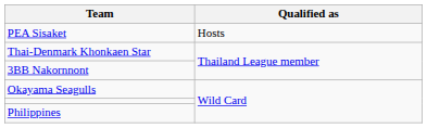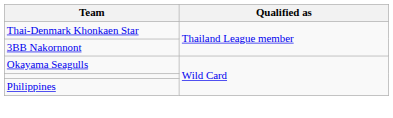- row: PEA Sisaket | Hosts
